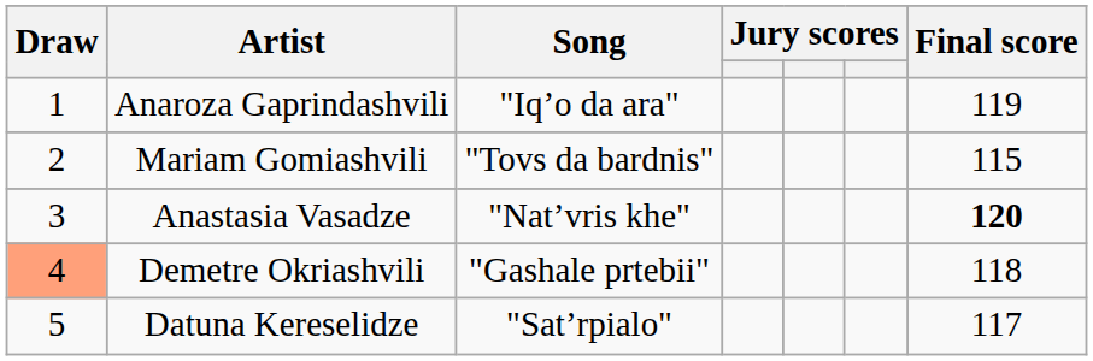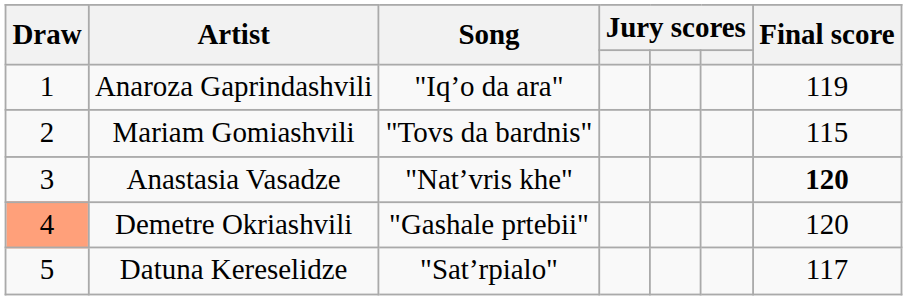Demetre Okriashvili | Final score: 118 -> 120
